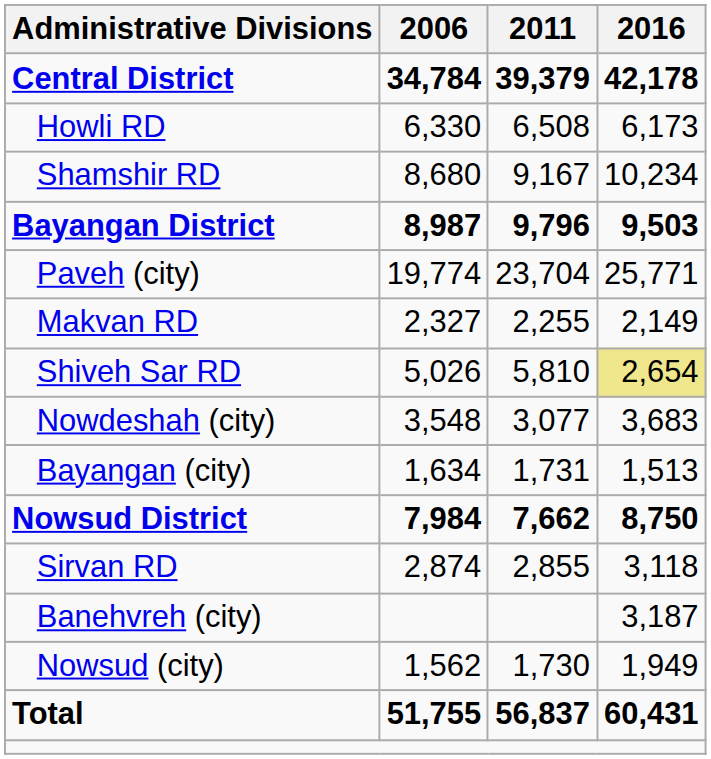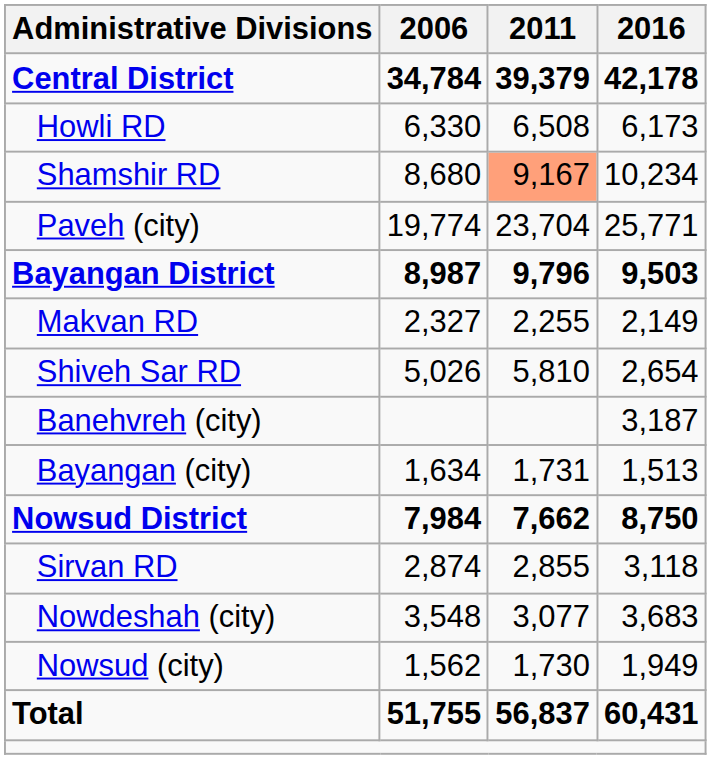Shamshir RD | 2011: no background -> lightsalmon background
rows swapped: Paveh (city) <-> Bayangan District
Shiveh Sar RD | 2016: khaki background -> no background
rows swapped: Banehvreh (city) <-> Nowdeshah (city)
